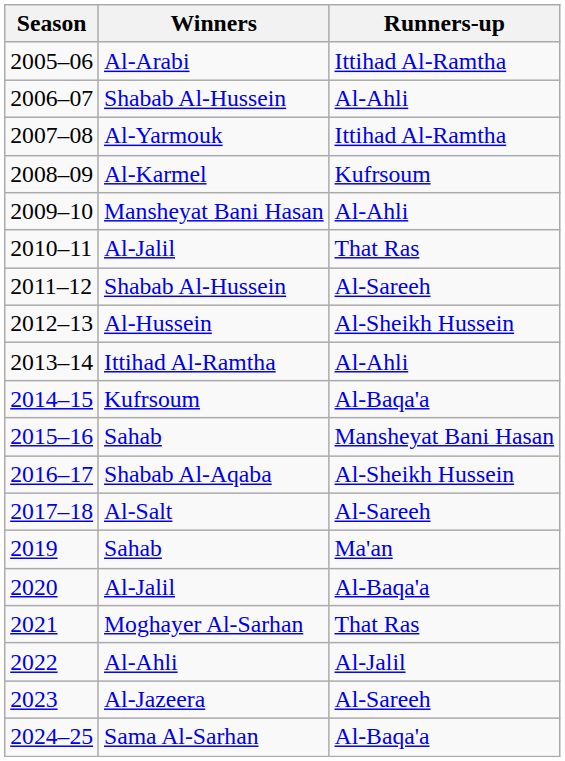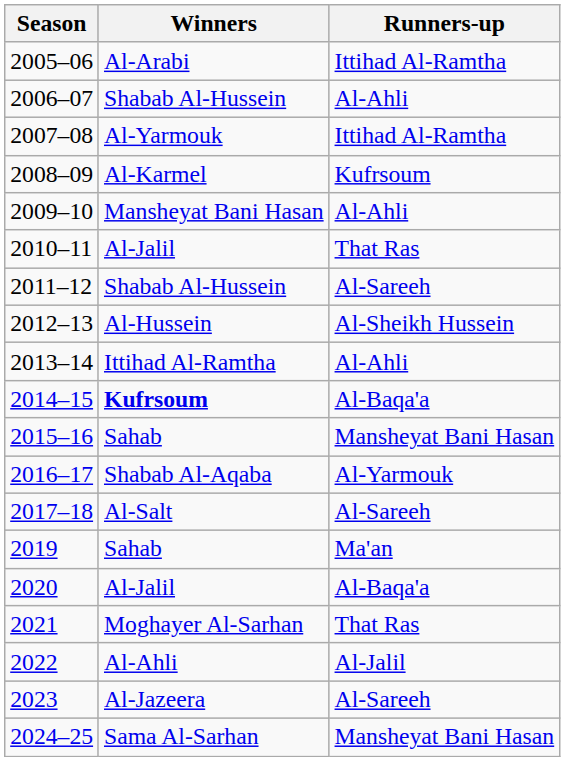2014–15 | Winners: normal -> bold
2016–17 | Runners-up: Al-Sheikh Hussein -> Al-Yarmouk
2024–25 | Runners-up: Al-Baqa'a -> Mansheyat Bani Hasan
